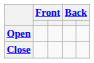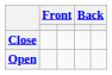rows swapped: Close <-> Open
